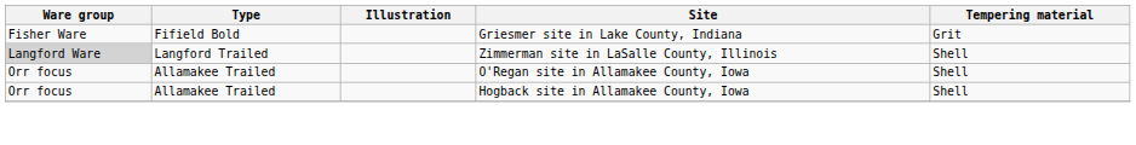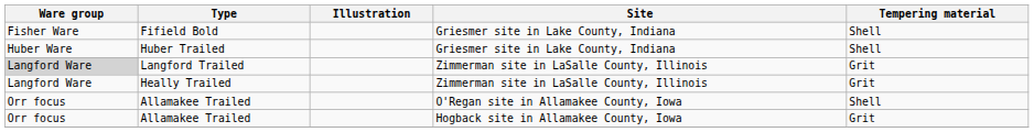Fifield Bold | Tempering material: Grit -> Shell
+ row: Huber Ware | Huber Trailed | Griesmer site in Lake County, Indiana | Shell
Langford Trailed | Tempering material: Shell -> Grit
+ row: Langford Ware | Heally Trailed | Zimmerman site in LaSalle County, Illinois | Grit
Allamakee Trailed / Hogback site in Allamakee County, Iowa | Tempering material: Shell -> Grit
